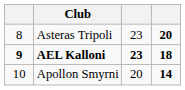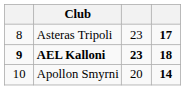Asteras Tripoli | column 4: 20 -> 17
